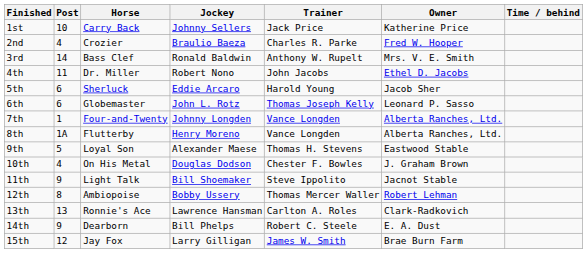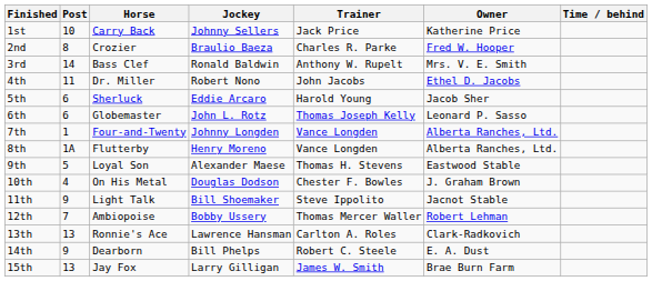2nd | Post: 4 -> 8
12th | Post: 8 -> 7
15th | Post: 12 -> 13
